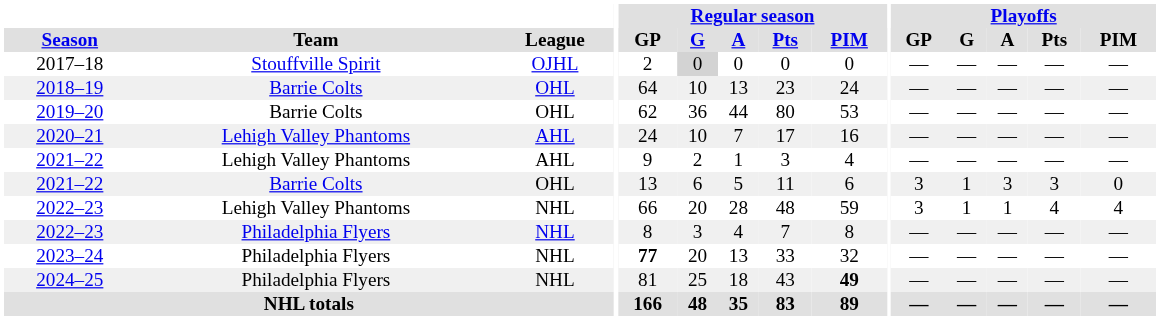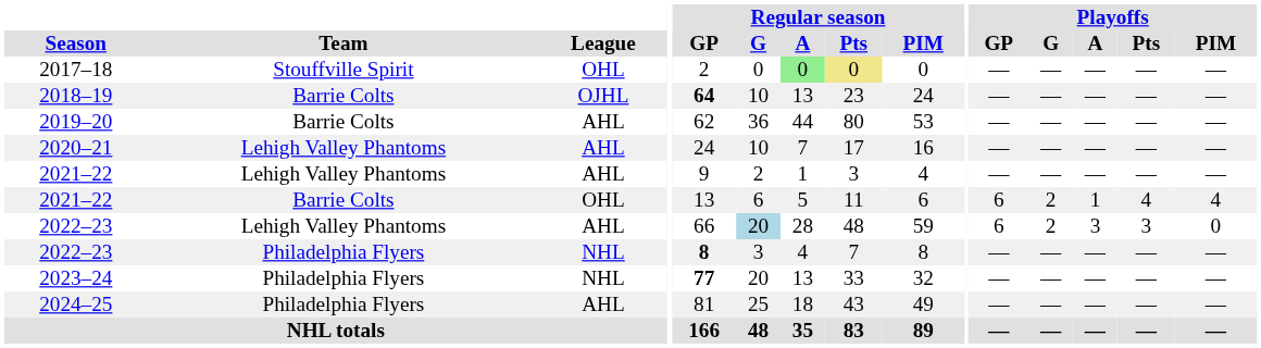2017–18 | League: OJHL -> OHL
2017–18 | Regular season / G: lightgrey background -> no background
2017–18 | Regular season / A: no background -> lightgreen background
2017–18 | Regular season / Pts: no background -> khaki background
2018–19 | League: OHL -> OJHL
2018–19 | Regular season / GP: normal -> bold
2019–20 | League: OHL -> AHL
2021–22 / Barrie Colts | Playoffs / GP: 3 -> 6
2021–22 / Barrie Colts | Playoffs / G: 1 -> 2
2021–22 / Barrie Colts | Playoffs / A: 3 -> 1
2021–22 / Barrie Colts | Playoffs / Pts: 3 -> 4
2021–22 / Barrie Colts | Playoffs / PIM: 0 -> 4
2022–23 / Lehigh Valley Phantoms | League: NHL -> AHL
2022–23 / Lehigh Valley Phantoms | Regular season / G: no background -> lightblue background
2022–23 / Lehigh Valley Phantoms | Playoffs / GP: 3 -> 6
2022–23 / Lehigh Valley Phantoms | Playoffs / G: 1 -> 2
2022–23 / Lehigh Valley Phantoms | Playoffs / A: 1 -> 3
2022–23 / Lehigh Valley Phantoms | Playoffs / Pts: 4 -> 3
2022–23 / Lehigh Valley Phantoms | Playoffs / PIM: 4 -> 0
2022–23 / Philadelphia Flyers | Regular season / GP: normal -> bold
2024–25 | League: NHL -> AHL
2024–25 | Regular season / PIM: bold -> normal
